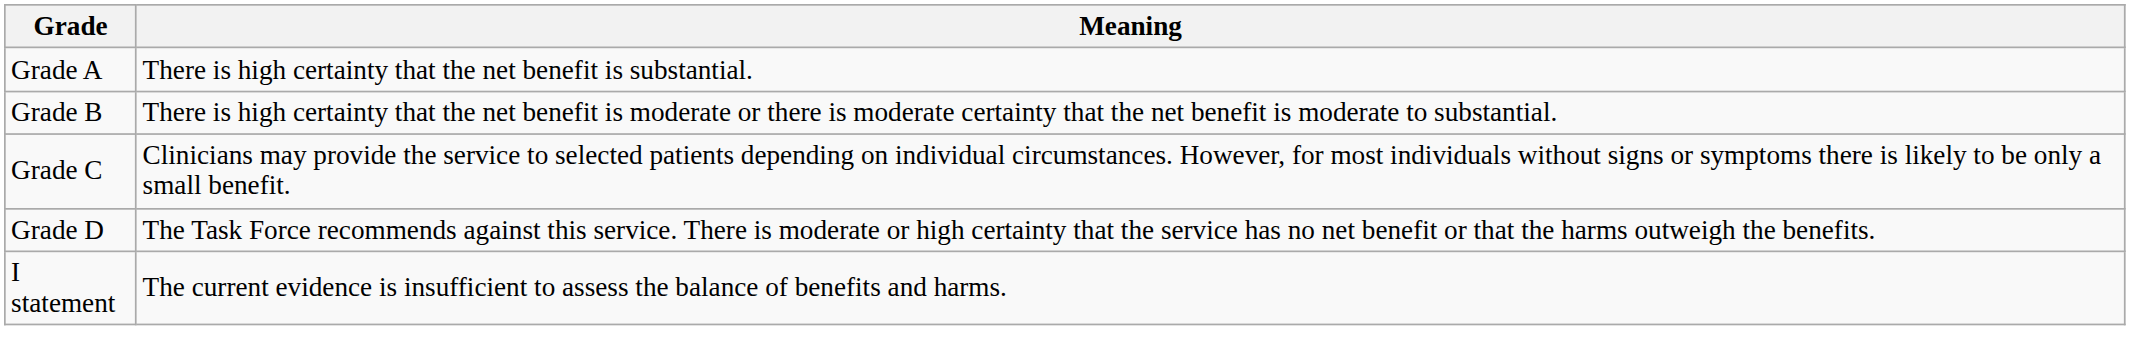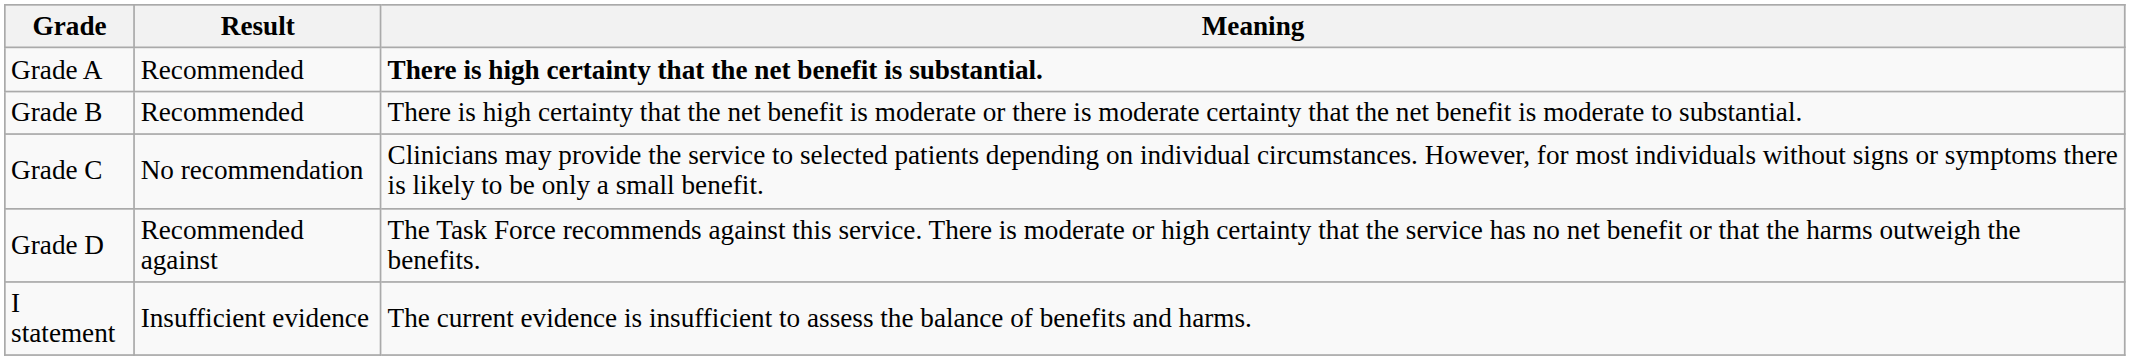+ column: Result | Recommended | Recommended | No recommendation | Recommended against | Insufficient evidence
Grade A | Meaning: normal -> bold
